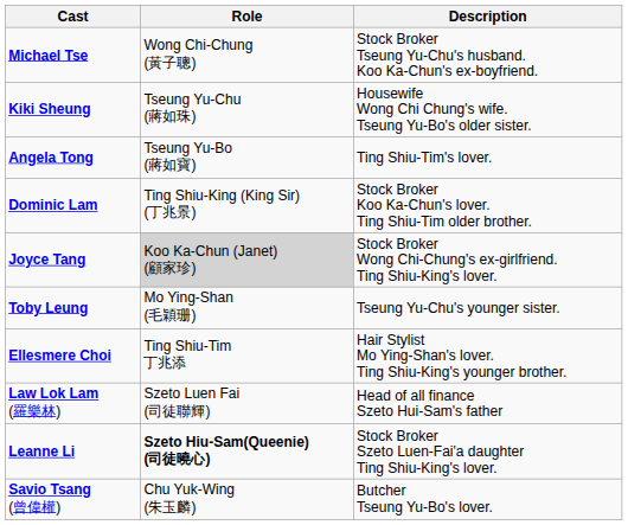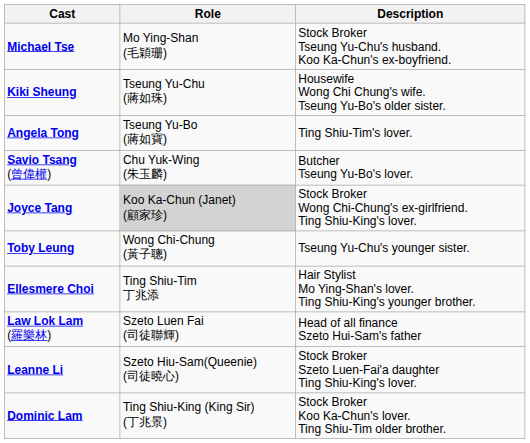Michael Tse | Role: Wong Chi-Chung (黃子聰) -> Mo Ying-Shan (毛穎珊)
rows swapped: Dominic Lam <-> Savio Tsang (曾偉權)
Toby Leung | Role: Mo Ying-Shan (毛穎珊) -> Wong Chi-Chung (黃子聰)
Leanne Li | Role: bold -> normal
